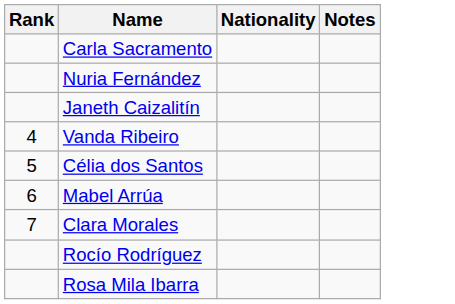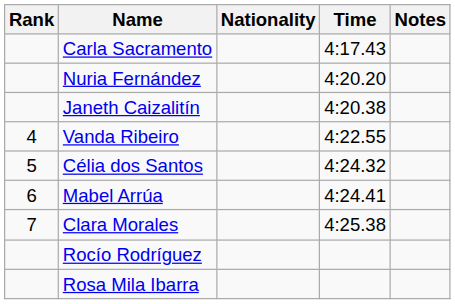+ column: Time | 4:17.43 | 4:20.20 | 4:20.38 | 4:22.55 | 4:24.32 | 4:24.41 | 4:25.38
